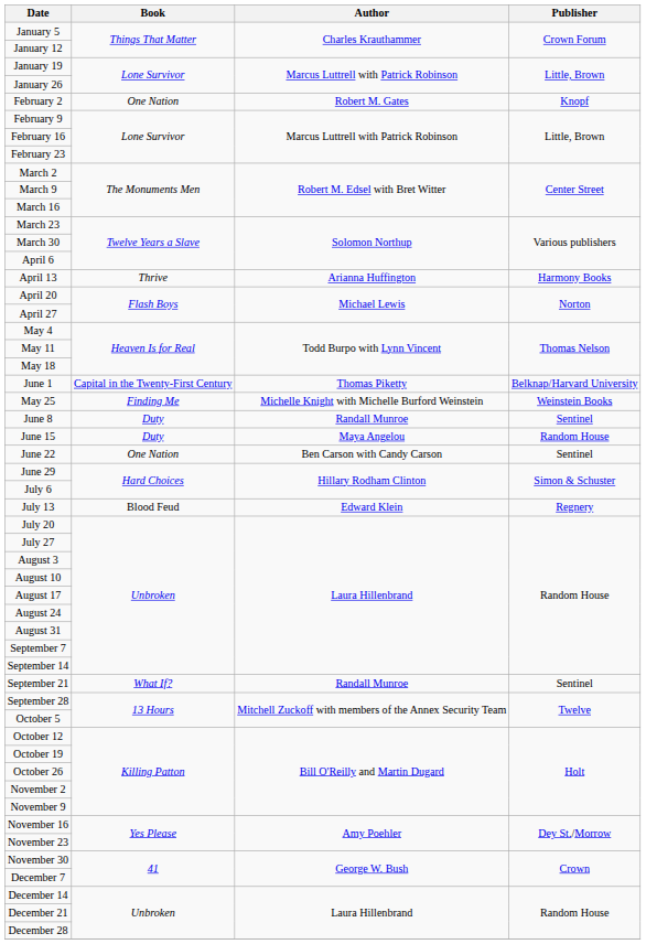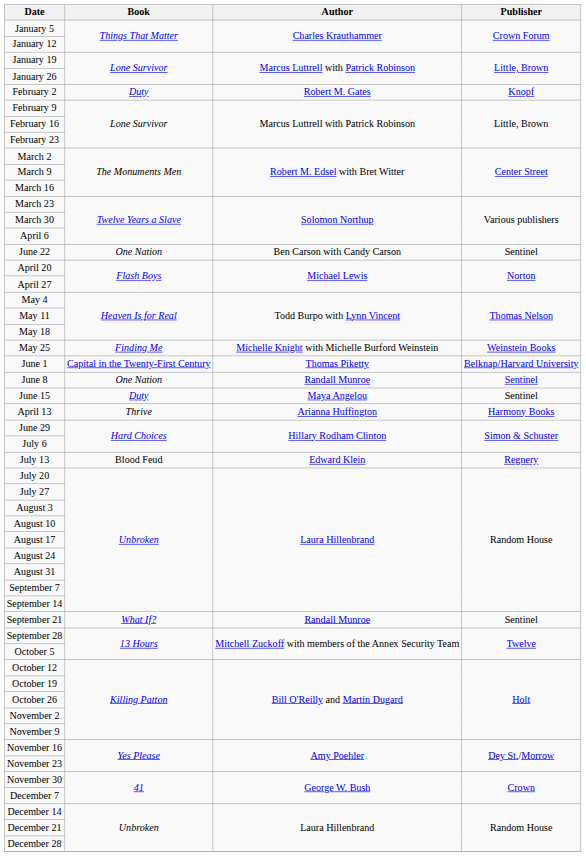February 2 | Book: One Nation -> Duty
rows swapped: April 13 <-> June 22
rows swapped: May 25 <-> June 1
June 8 | Book: Duty -> One Nation
June 15 | Publisher: Random House -> Sentinel
